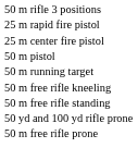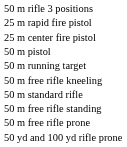+ row: 50 m standard rifle
rows swapped: 50 yd and 100 yd rifle prone <-> 50 m free rifle prone
